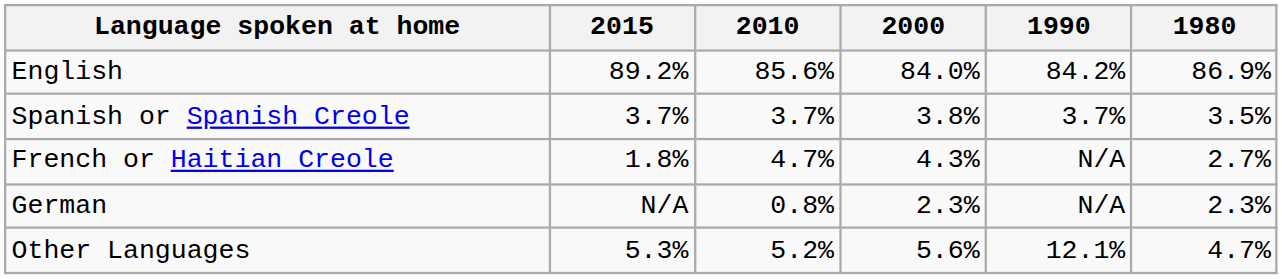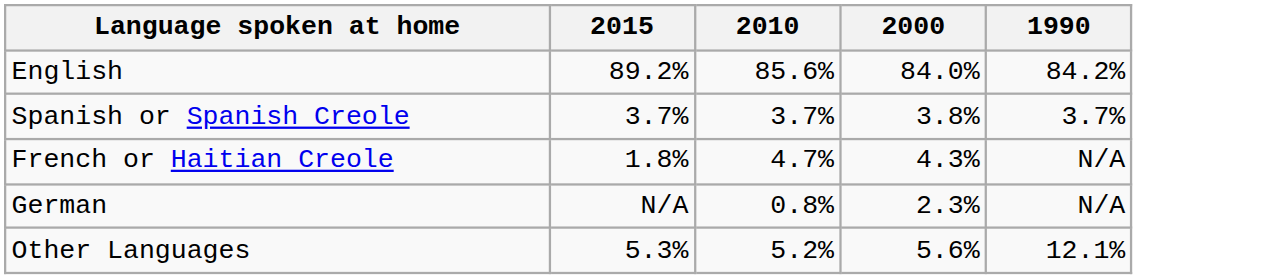- column: 1980 | 86.9% | 3.5% | 2.7% | 2.3% | 4.7%
